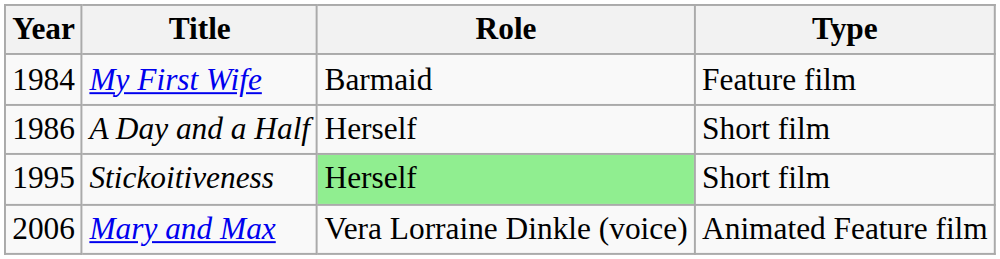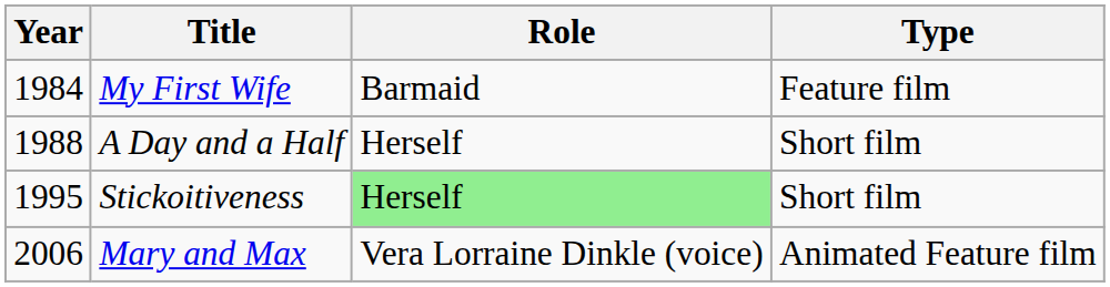A Day and a Half | Year: 1986 -> 1988
